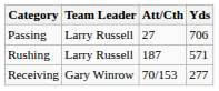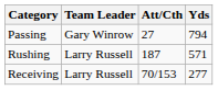Passing | Team Leader: Larry Russell -> Gary Winrow
Passing | Yds: 706 -> 794
Receiving | Team Leader: Gary Winrow -> Larry Russell
